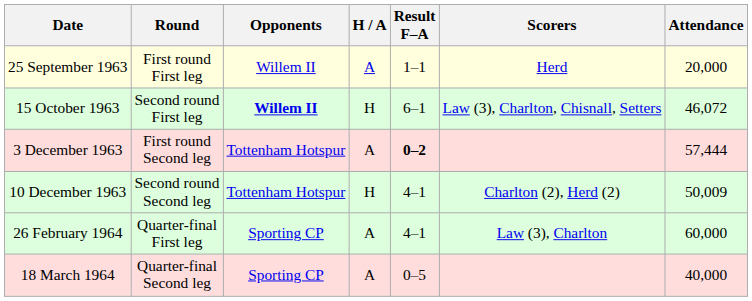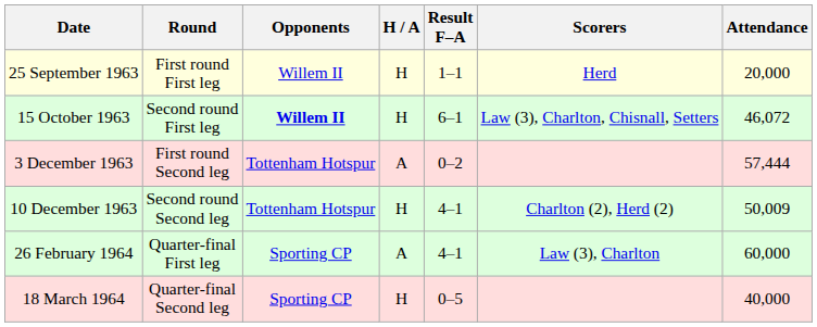25 September 1963 | H / A: A -> H
3 December 1963 | Result F–A: bold -> normal
18 March 1964 | H / A: A -> H
